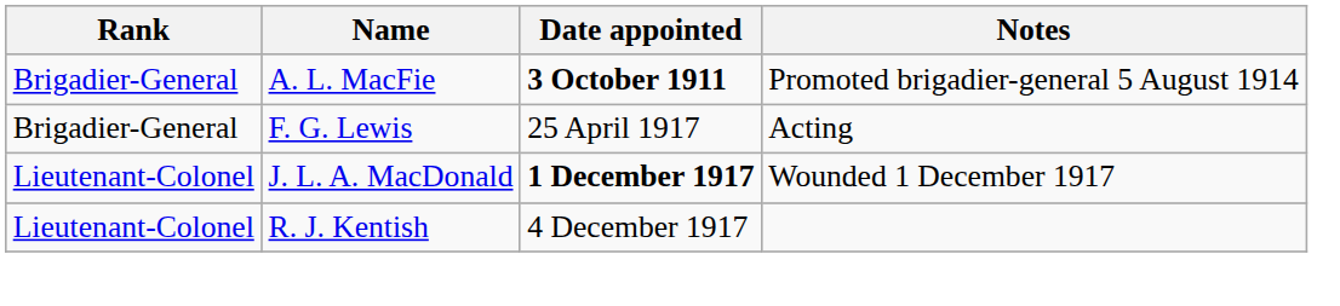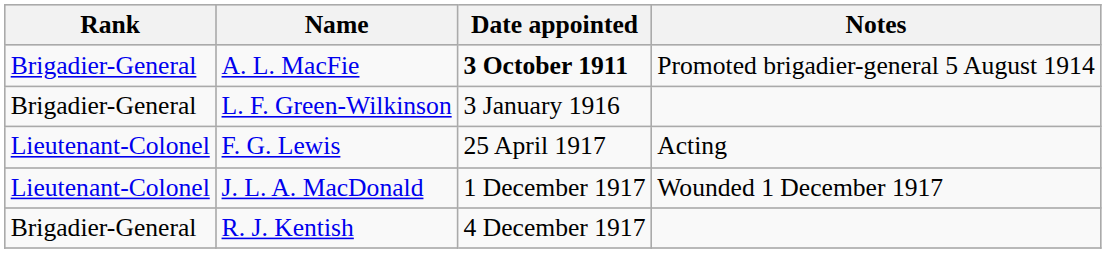+ row: Brigadier-General | L. F. Green-Wilkinson | 3 January 1916
F. G. Lewis | Rank: Brigadier-General -> Lieutenant-Colonel
J. L. A. MacDonald | Date appointed: bold -> normal
R. J. Kentish | Rank: Lieutenant-Colonel -> Brigadier-General
